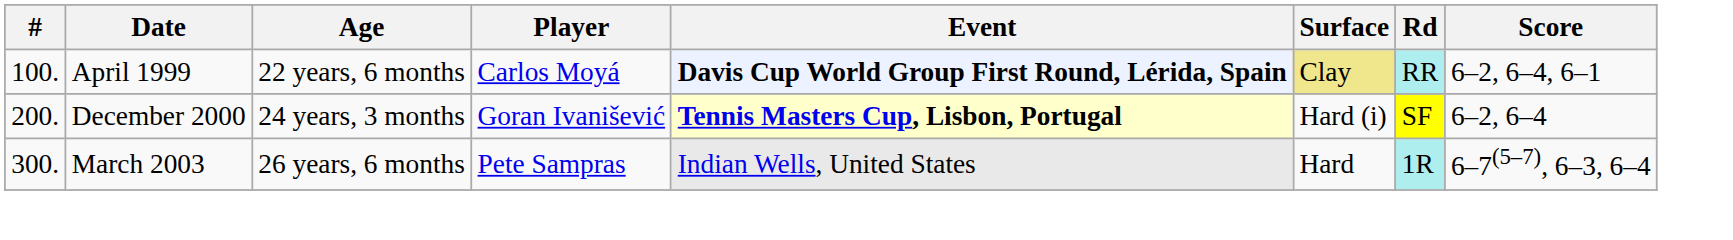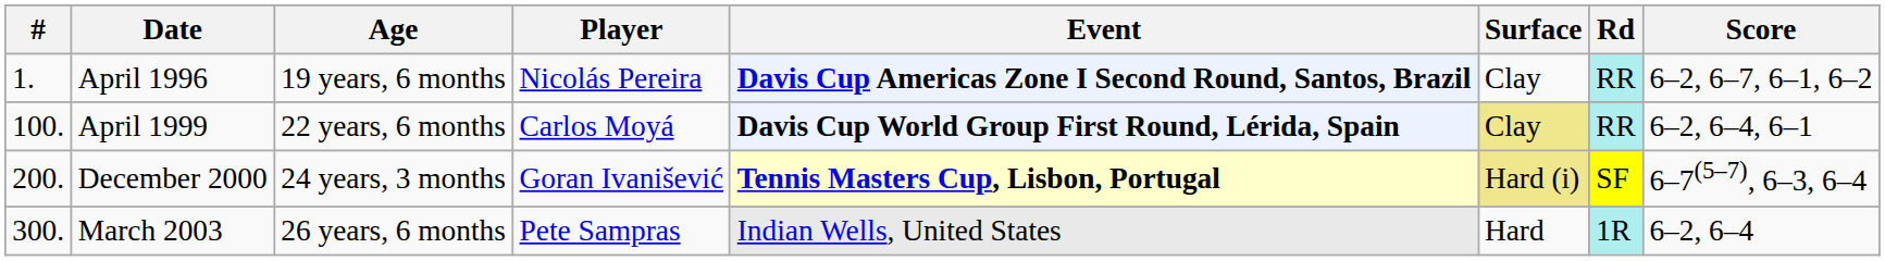+ row: 1. | April 1996 | 19 years, 6 months | Nicolás Pereira | Davis Cup Americas Zone I Second Round, Santos, Brazil | Clay | RR | 6–2, 6–7, 6–1, 6–2
December 2000 | Surface: no background -> khaki background
December 2000 | Score: 6–2, 6–4 -> 6–7(5–7), 6–3, 6–4
March 2003 | Score: 6–7(5–7), 6–3, 6–4 -> 6–2, 6–4
